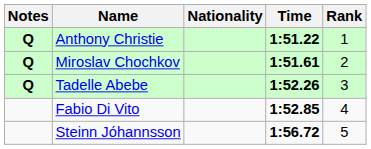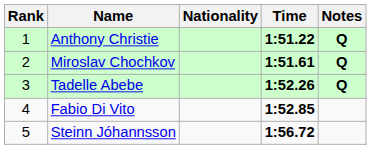columns swapped: Rank <-> Notes
